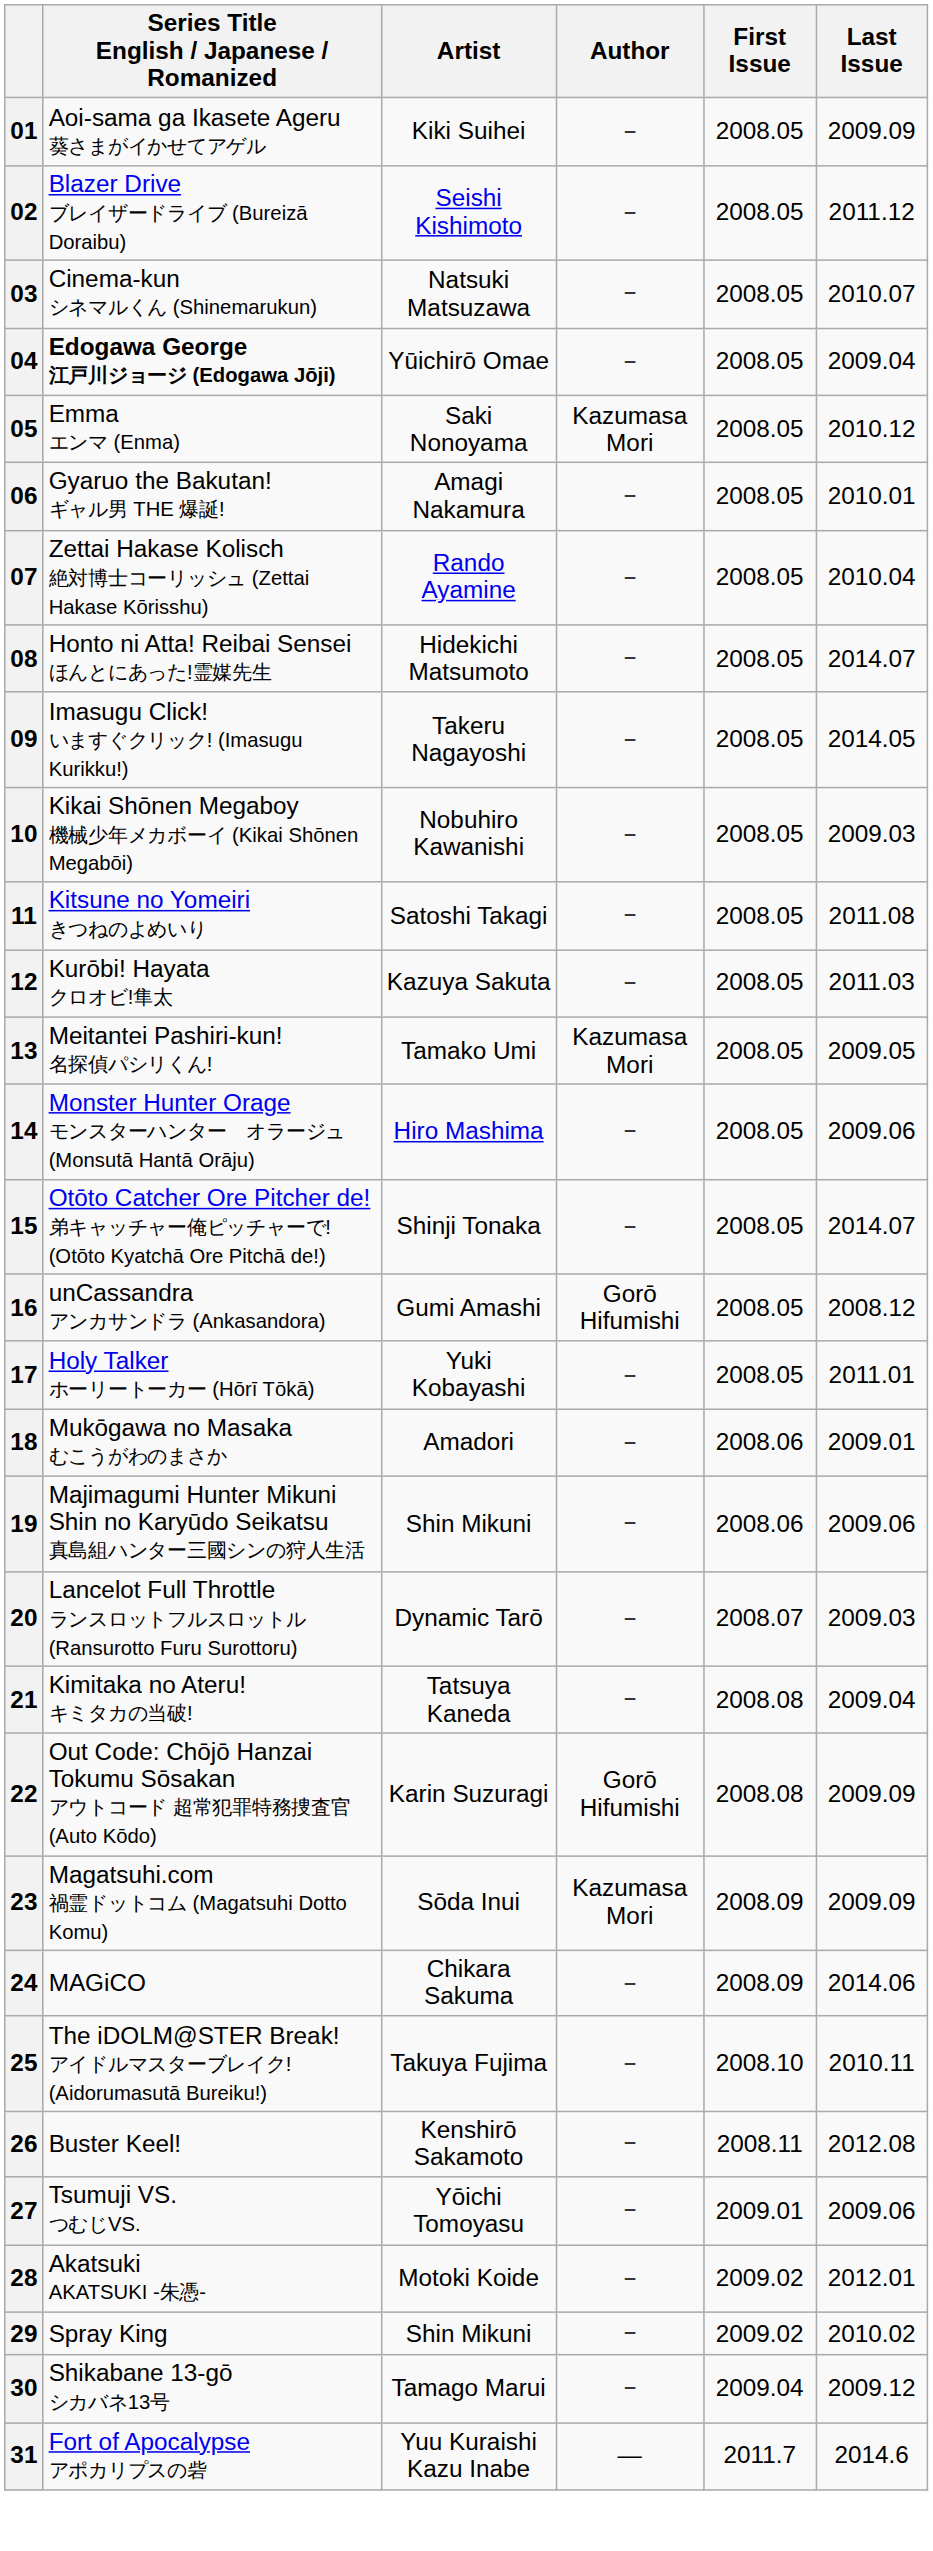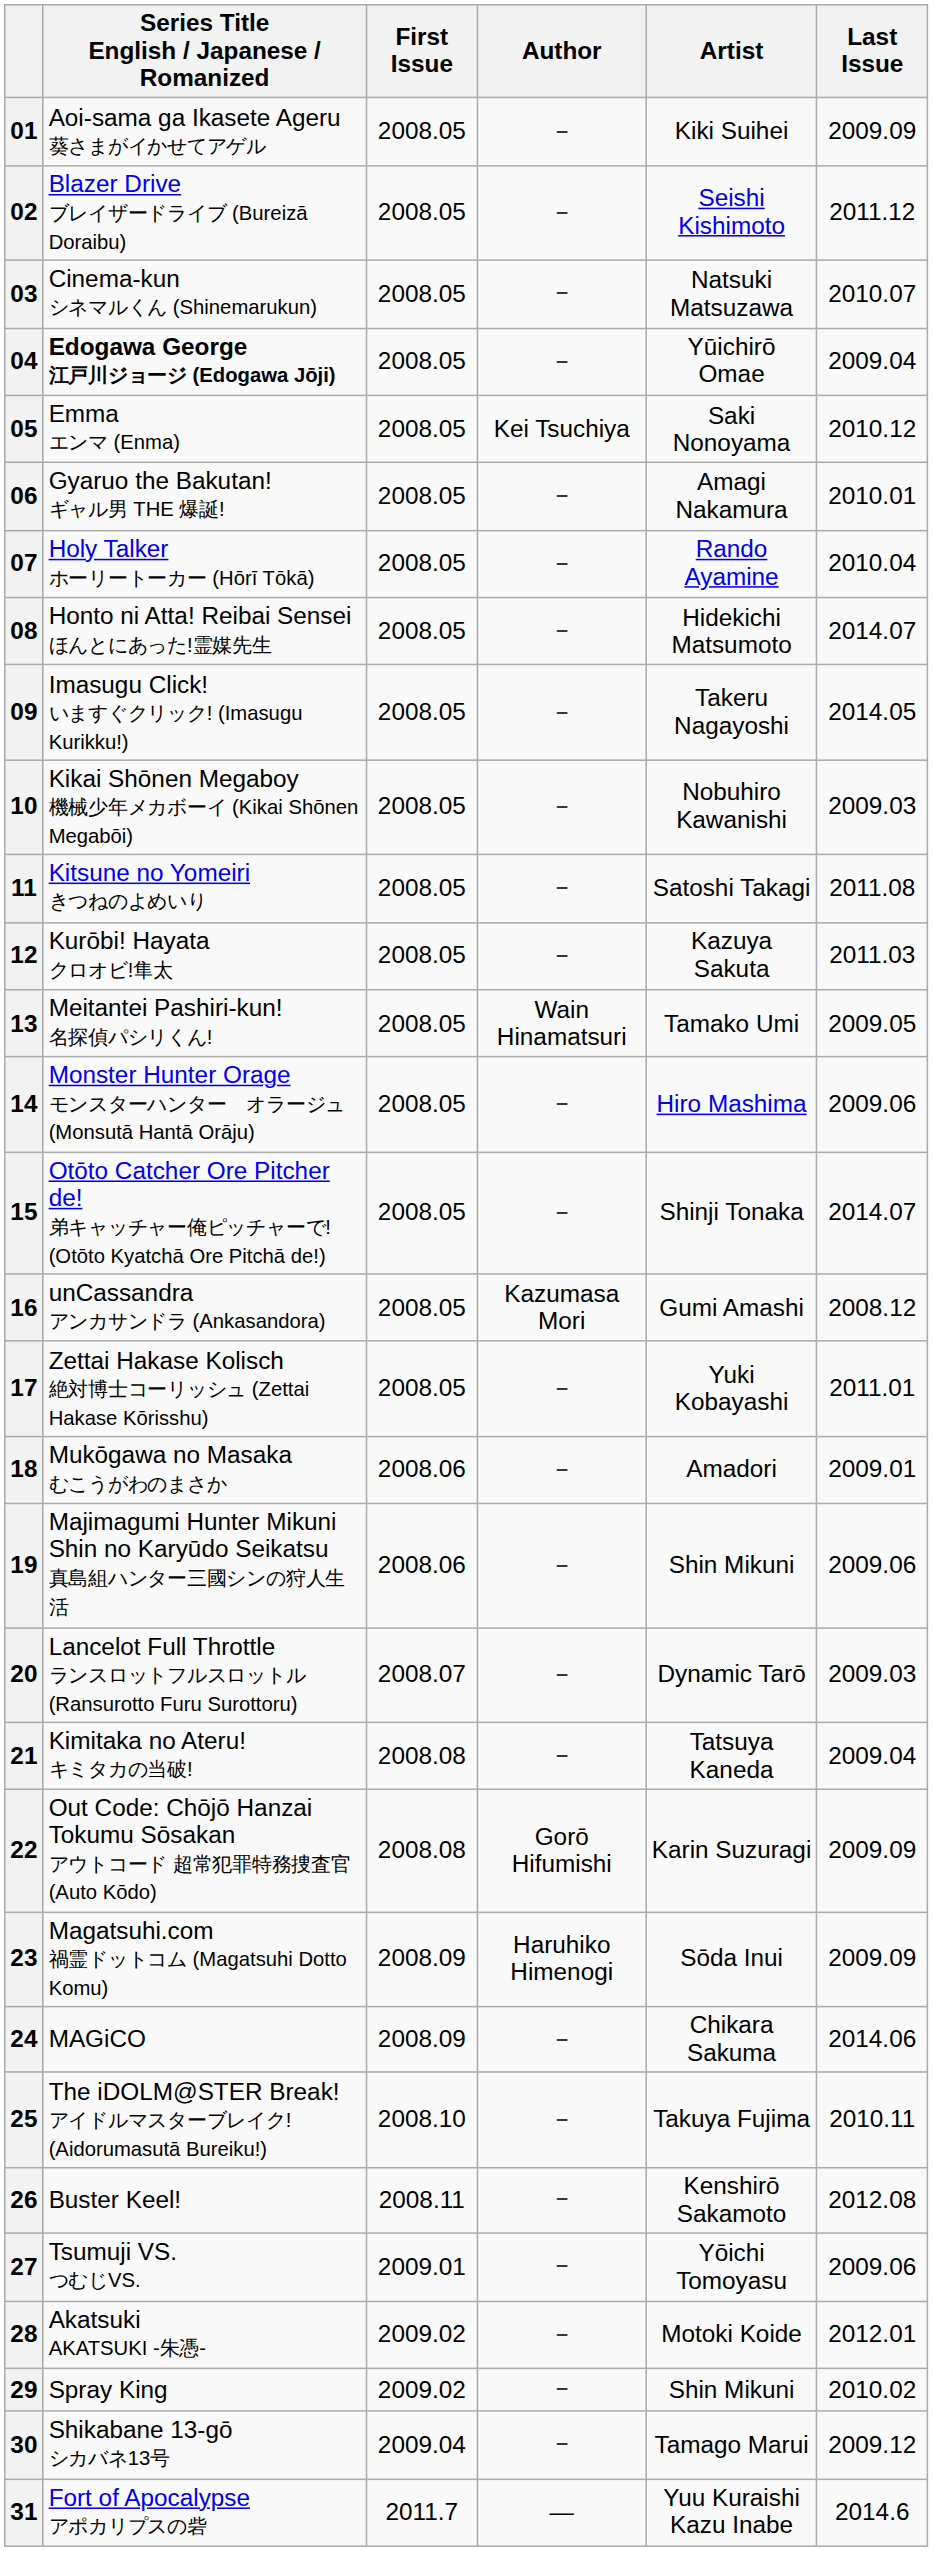columns swapped: Artist <-> First Issue
05 | Author: Kazumasa Mori -> Kei Tsuchiya
07 | Series Title English / Japanese / Romanized: Zettai Hakase Kolisch 絶対博士コーリッシュ (Zettai Hakase Kōrisshu) -> Holy Talker ホーリートーカー (Hōrī Tōkā)
13 | Author: Kazumasa Mori -> Wain Hinamatsuri
16 | Author: Gorō Hifumishi -> Kazumasa Mori
17 | Series Title English / Japanese / Romanized: Holy Talker ホーリートーカー (Hōrī Tōkā) -> Zettai Hakase Kolisch 絶対博士コーリッシュ (Zettai Hakase Kōrisshu)
23 | Author: Kazumasa Mori -> Haruhiko Himenogi
